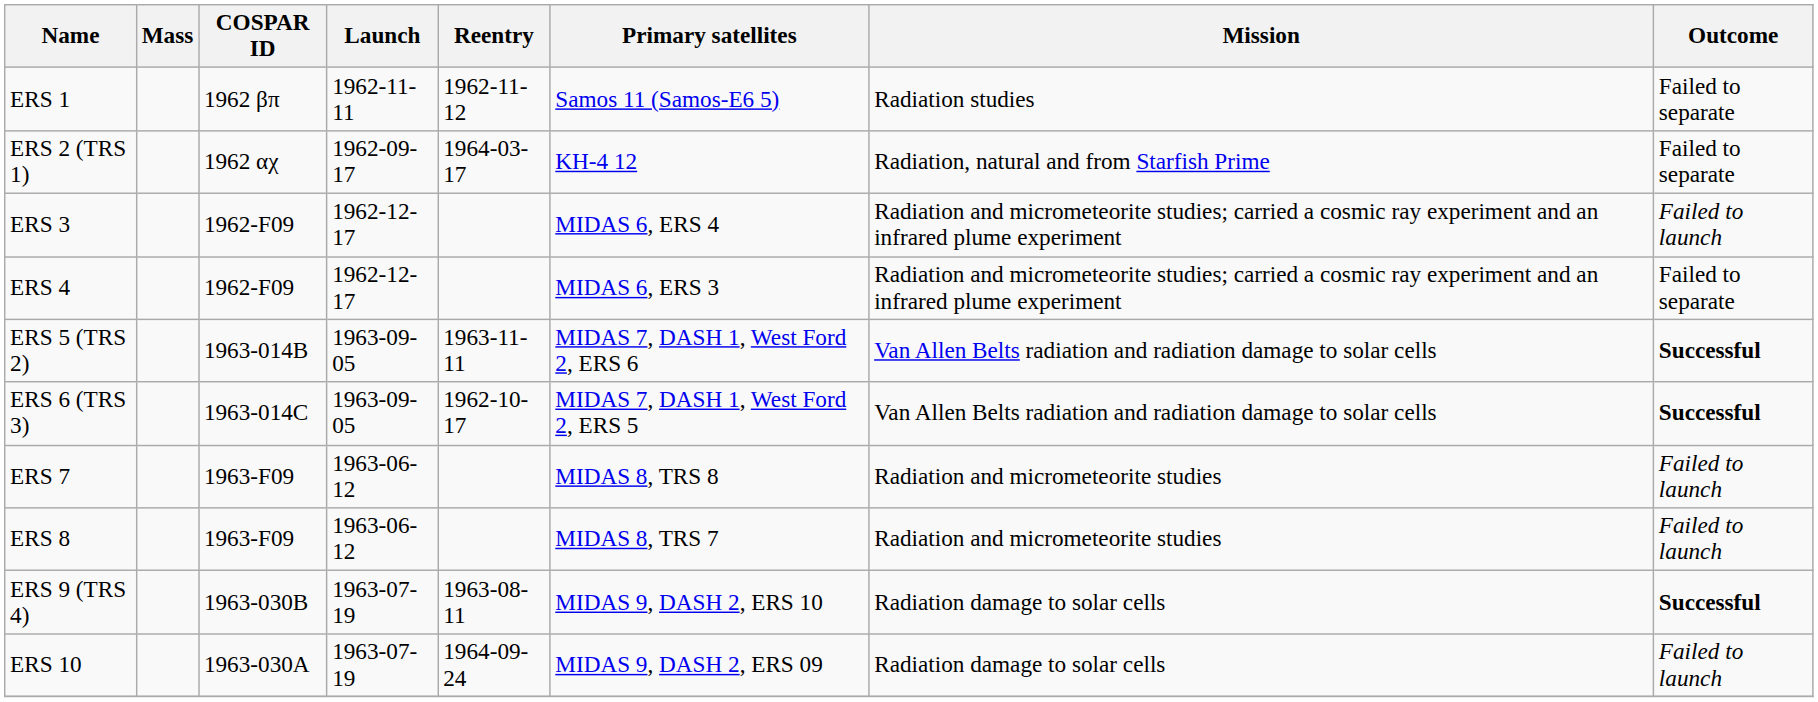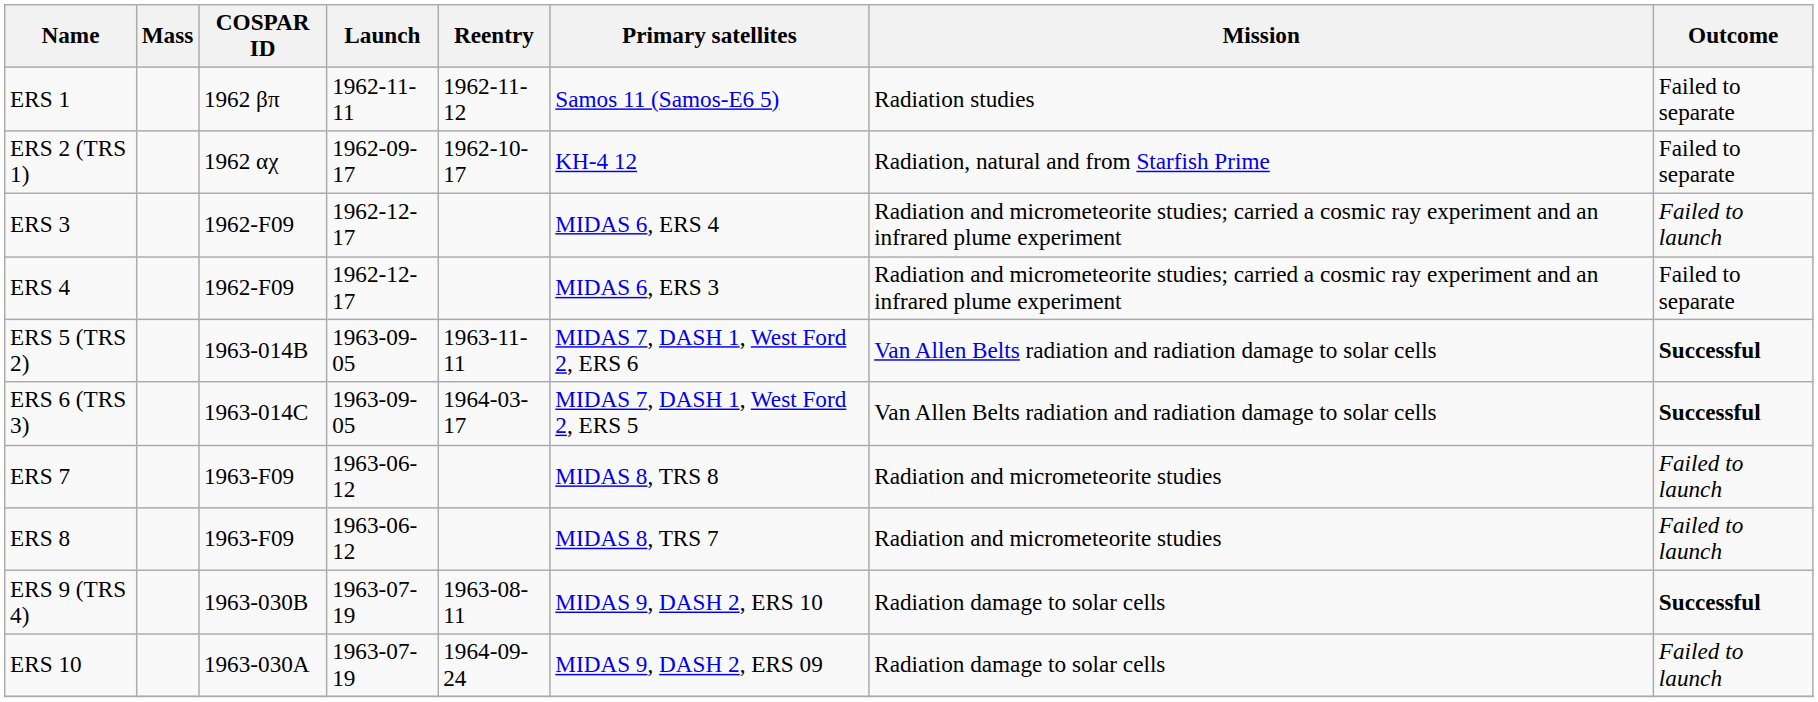ERS 2 (TRS 1) | Reentry: 1964-03-17 -> 1962-10-17
ERS 6 (TRS 3) | Reentry: 1962-10-17 -> 1964-03-17
